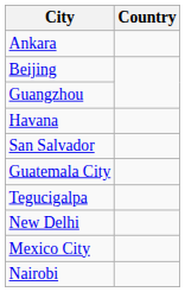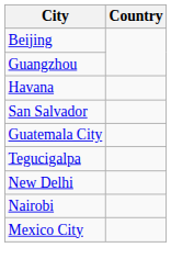- row: Ankara
rows swapped: Nairobi <-> Mexico City
